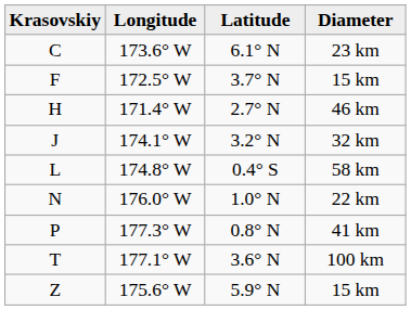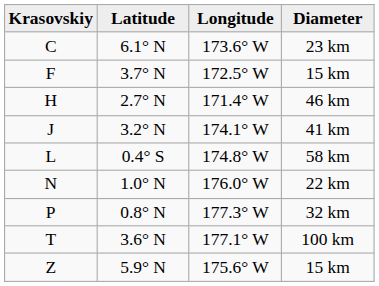columns swapped: Latitude <-> Longitude
J | Diameter: 32 km -> 41 km
P | Diameter: 41 km -> 32 km
